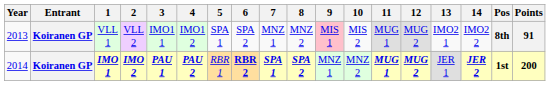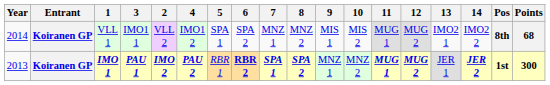columns swapped: 2 <-> 3
VLL 1 | Year: 2013 -> 2014
VLL 1 | 9: pink background -> no background
VLL 1 | Points: 91 -> 68
IMO 1 | Year: 2014 -> 2013
IMO 1 | Points: 200 -> 300
